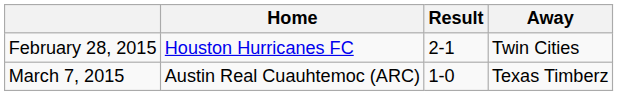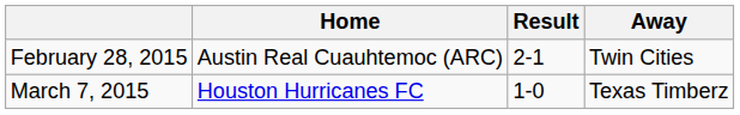February 28, 2015 | Home: Houston Hurricanes FC -> Austin Real Cuauhtemoc (ARC)
March 7, 2015 | Home: Austin Real Cuauhtemoc (ARC) -> Houston Hurricanes FC
